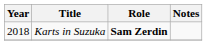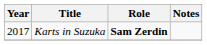Karts in Suzuka | Year: 2018 -> 2017
